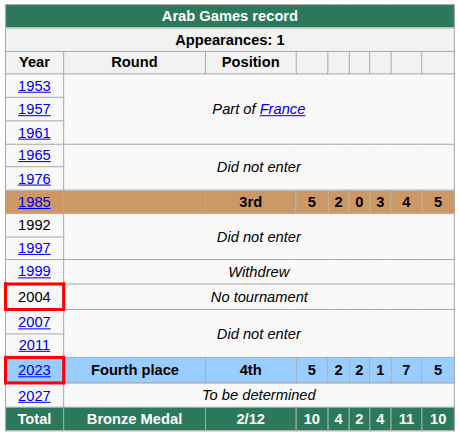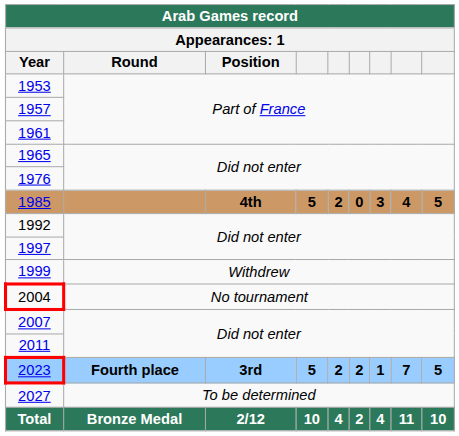1985 | Position: 3rd -> 4th
2023 | Position: 4th -> 3rd
